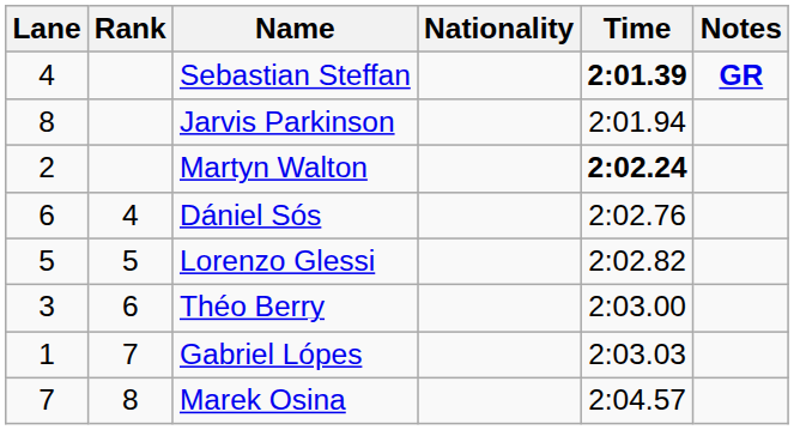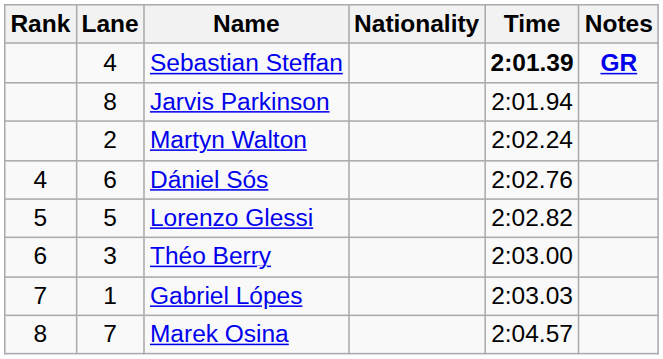columns swapped: Rank <-> Lane
Martyn Walton | Time: bold -> normal
